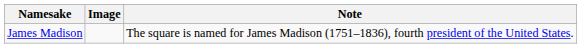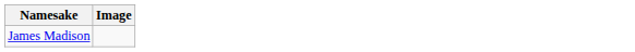- column: Note | The square is named for James Madison (1751–1836), fourth president of the United States.
